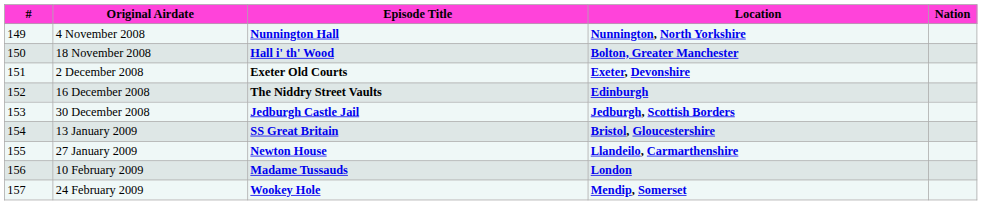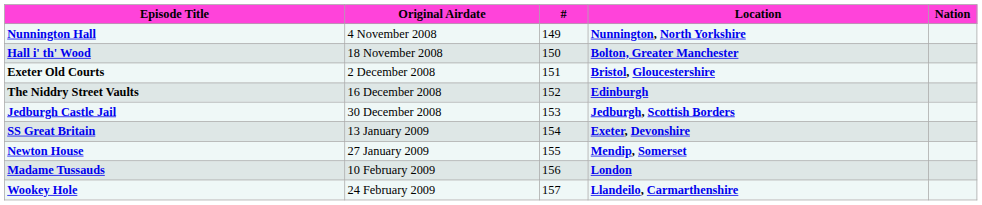columns swapped: # <-> Episode Title
2 December 2008 | Location: Exeter, Devonshire -> Bristol, Gloucestershire
13 January 2009 | Location: Bristol, Gloucestershire -> Exeter, Devonshire
27 January 2009 | Location: Llandeilo, Carmarthenshire -> Mendip, Somerset
24 February 2009 | Location: Mendip, Somerset -> Llandeilo, Carmarthenshire
